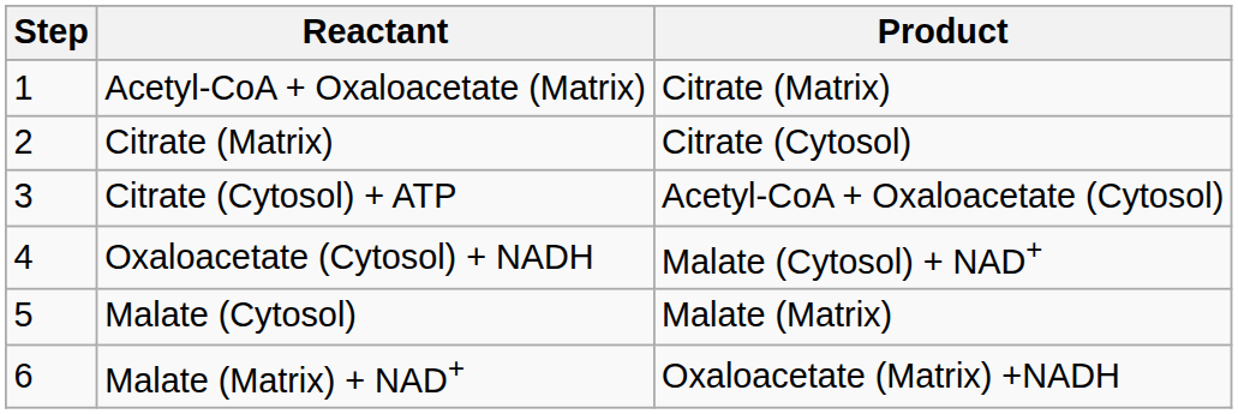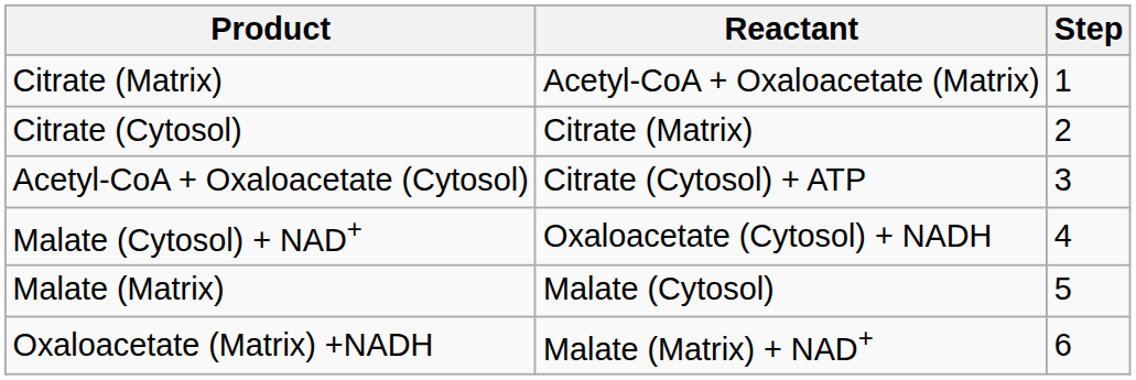columns swapped: Step <-> Product
